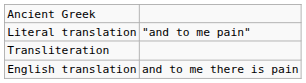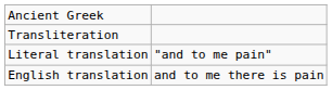rows swapped: Transliteration <-> Literal translation
